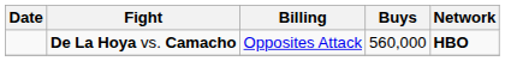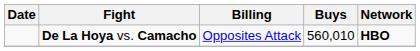De La Hoya vs. Camacho | Buys: 560,000 -> 560,010
